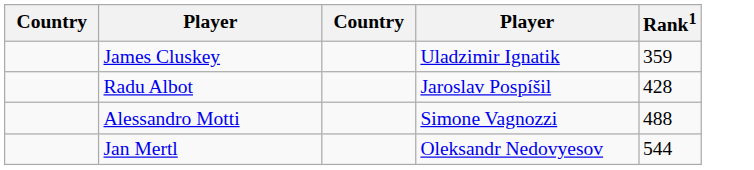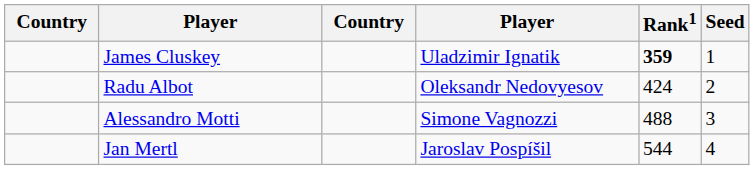+ column: Seed | 1 | 2 | 3 | 4
James Cluskey | Rank1: normal -> bold
Radu Albot | column 4: Jaroslav Pospíšil -> Oleksandr Nedovyesov
Radu Albot | Rank1: 428 -> 424
Jan Mertl | column 4: Oleksandr Nedovyesov -> Jaroslav Pospíšil
